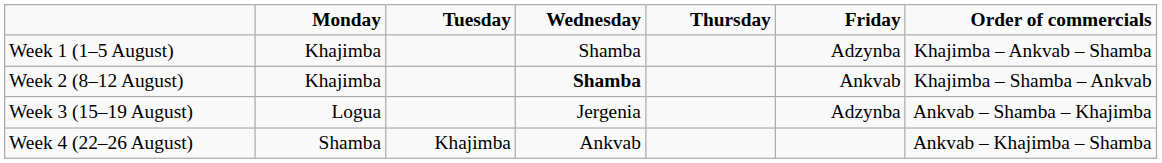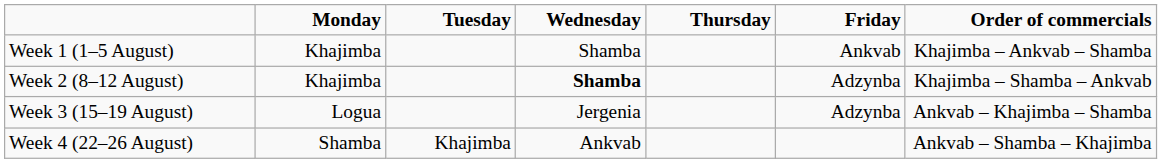Week 1 (1–5 August) | Friday: Adzynba -> Ankvab
Week 2 (8–12 August) | Friday: Ankvab -> Adzynba
Week 3 (15–19 August) | Order of commercials: Ankvab – Shamba – Khajimba -> Ankvab – Khajimba – Shamba
Week 4 (22–26 August) | Order of commercials: Ankvab – Khajimba – Shamba -> Ankvab – Shamba – Khajimba
